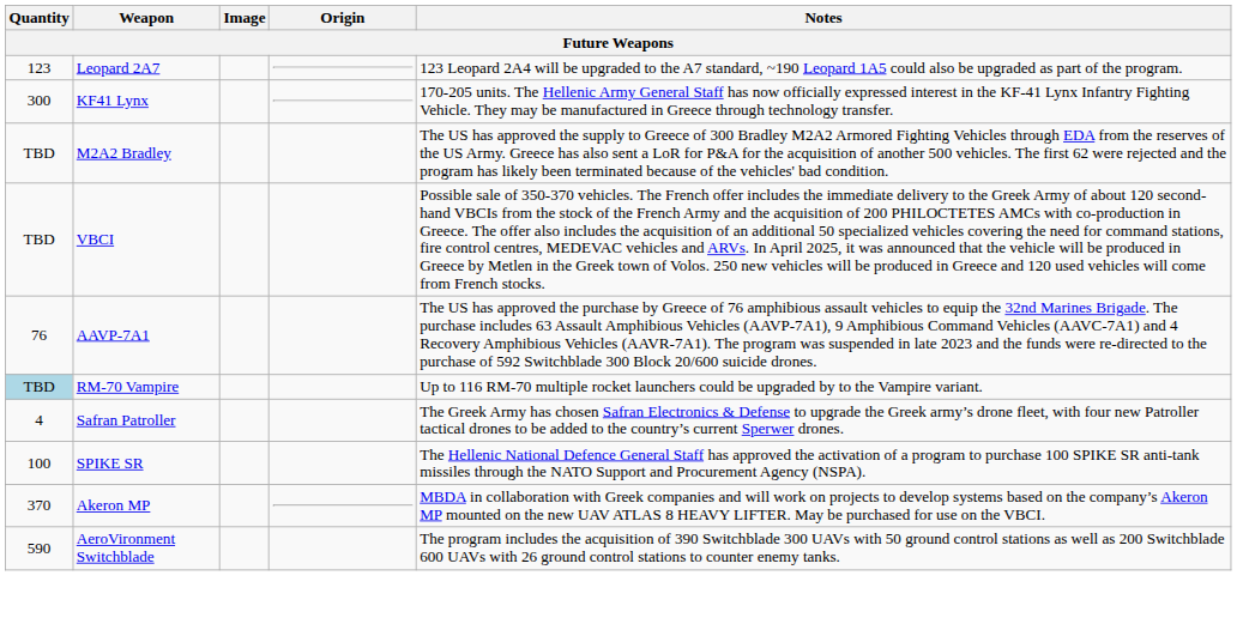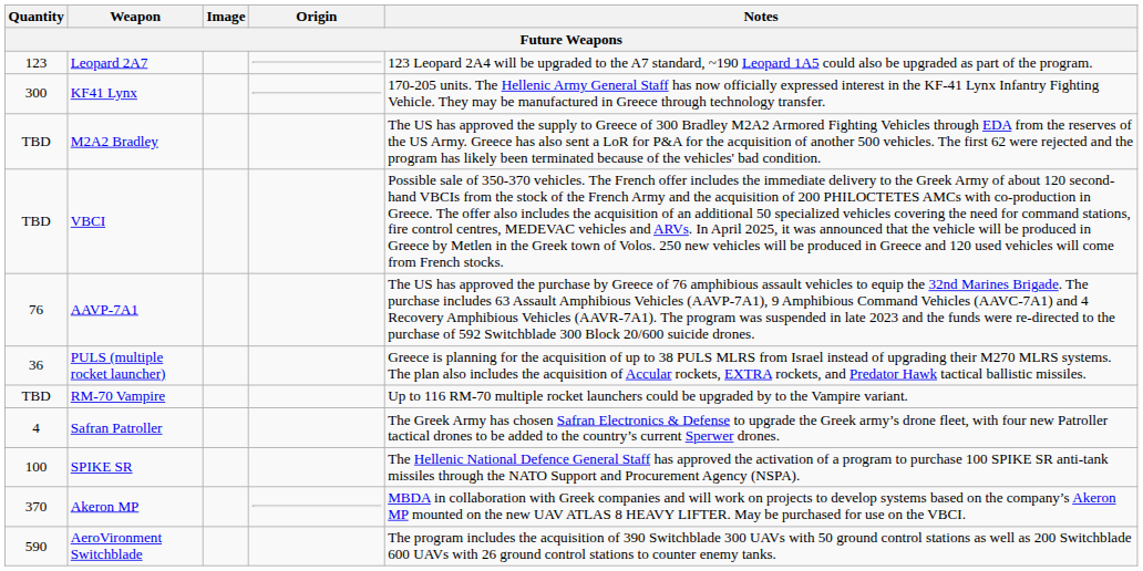+ row: 36 | PULS (multiple rocket launcher) | Greece is planning for the acquisition of up to 38 PULS MLRS from Israel instead of upgrading their M270 MLRS systems. The plan also includes the acquisition of Accular rockets, EXTRA rockets, and Predator Hawk tactical ballistic missiles.
RM-70 Vampire | Quantity: lightblue background -> no background
